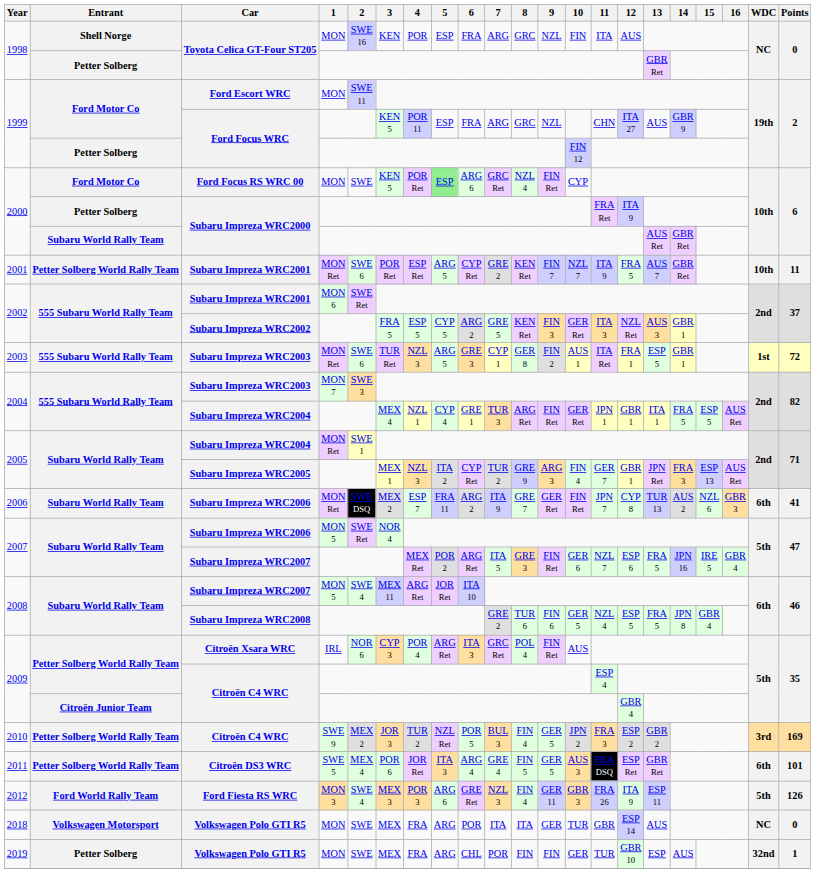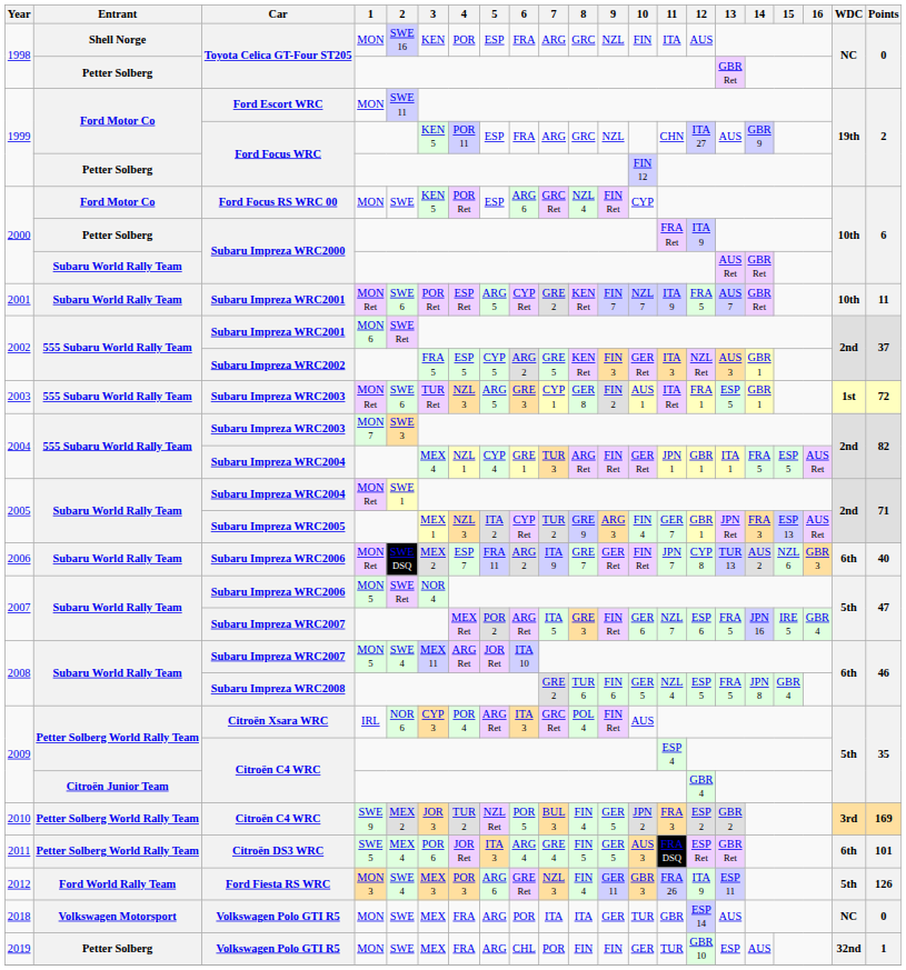Ford Focus RS WRC 00 | 5: lightgreen background -> no background
2001 / Subaru Impreza WRC2001 | Entrant: Petter Solberg World Rally Team -> Subaru World Rally Team
2006 / Subaru Impreza WRC2006 | Points: 41 -> 40
